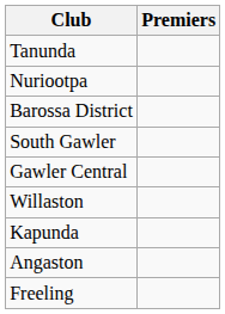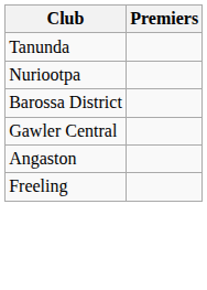- row: South Gawler
- row: Willaston
- row: Kapunda
